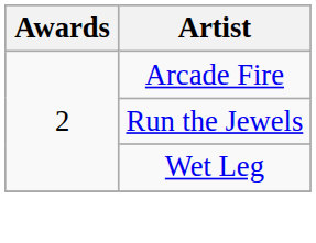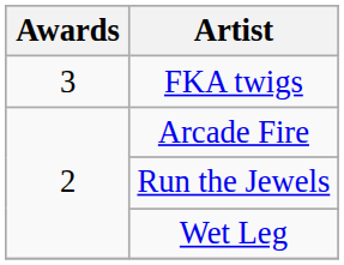+ row: 3 | FKA twigs
